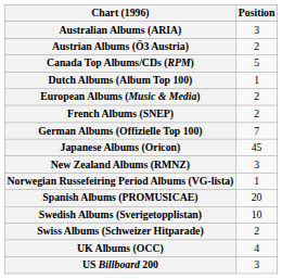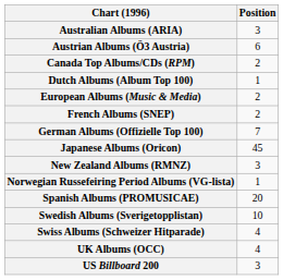Austrian Albums (Ö3 Austria) | Position: 2 -> 6
Canada Top Albums/CDs (RPM) | Position: 5 -> 2
Swiss Albums (Schweizer Hitparade) | Position: 2 -> 4
